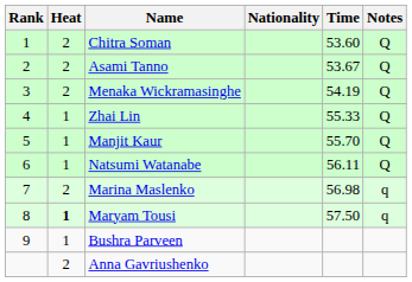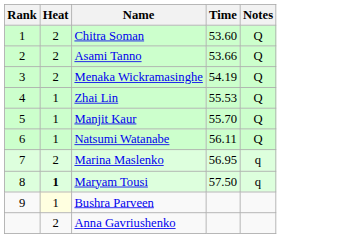- column: Nationality
Asami Tanno | Time: 53.67 -> 53.66
Zhai Lin | Time: 55.33 -> 55.53
Marina Maslenko | Time: 56.98 -> 56.95
Bushra Parveen | Heat: no background -> lightyellow background
